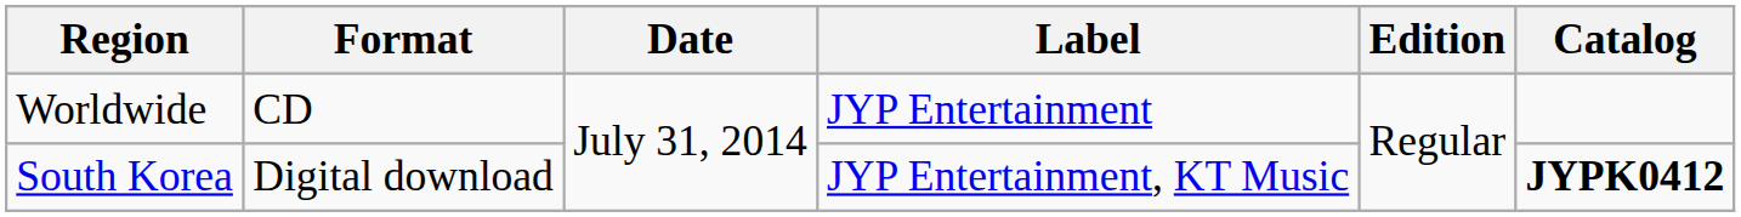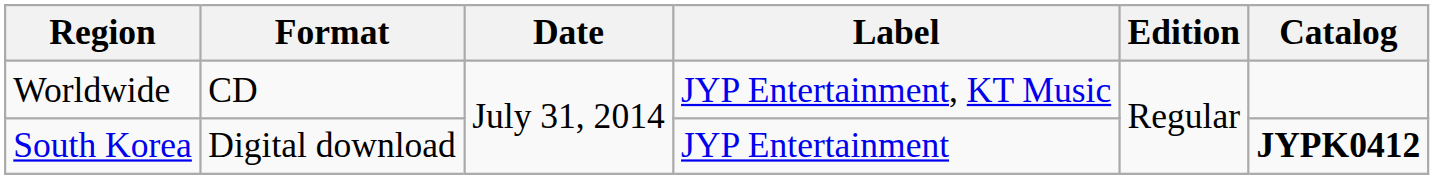Worldwide | Label: JYP Entertainment -> JYP Entertainment, KT Music
South Korea | Label: JYP Entertainment, KT Music -> JYP Entertainment
